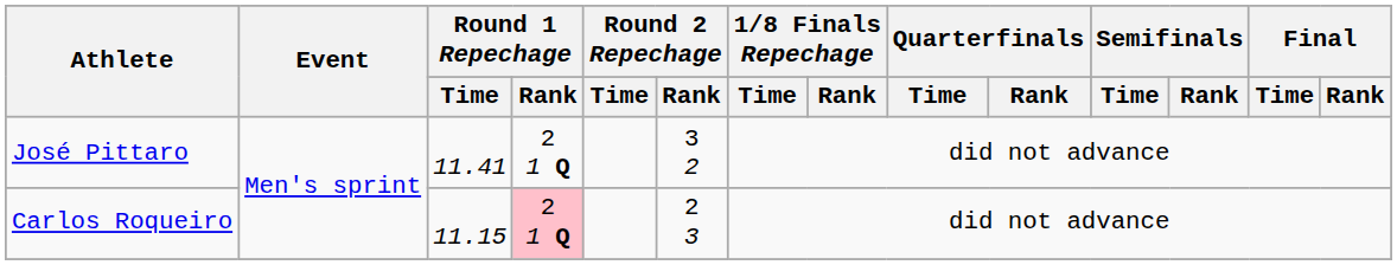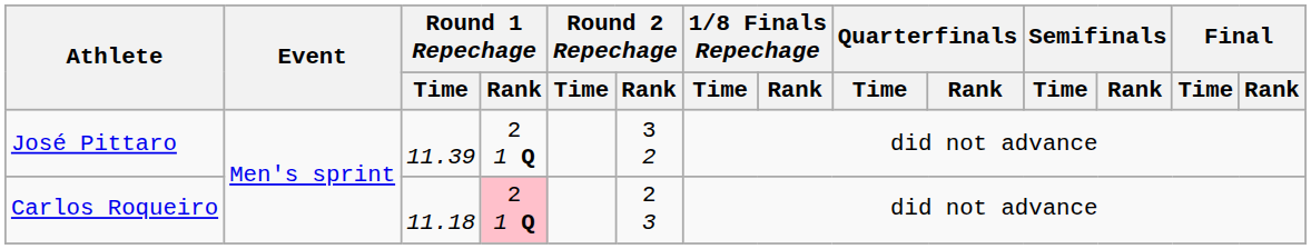José Pittaro | Round 1 Repechage / Time: 11.41 -> 11.39
Carlos Roqueiro | Round 1 Repechage / Time: 11.15 -> 11.18
